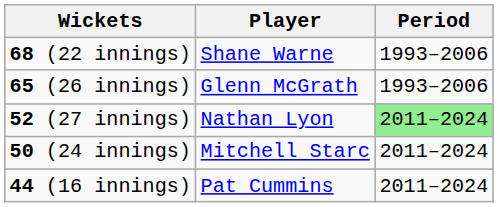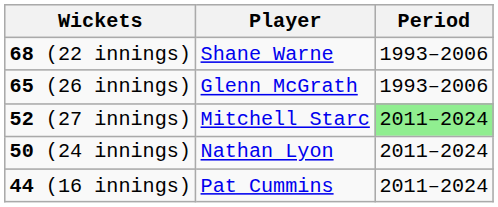52 (27 innings) | Player: Nathan Lyon -> Mitchell Starc
50 (24 innings) | Player: Mitchell Starc -> Nathan Lyon
